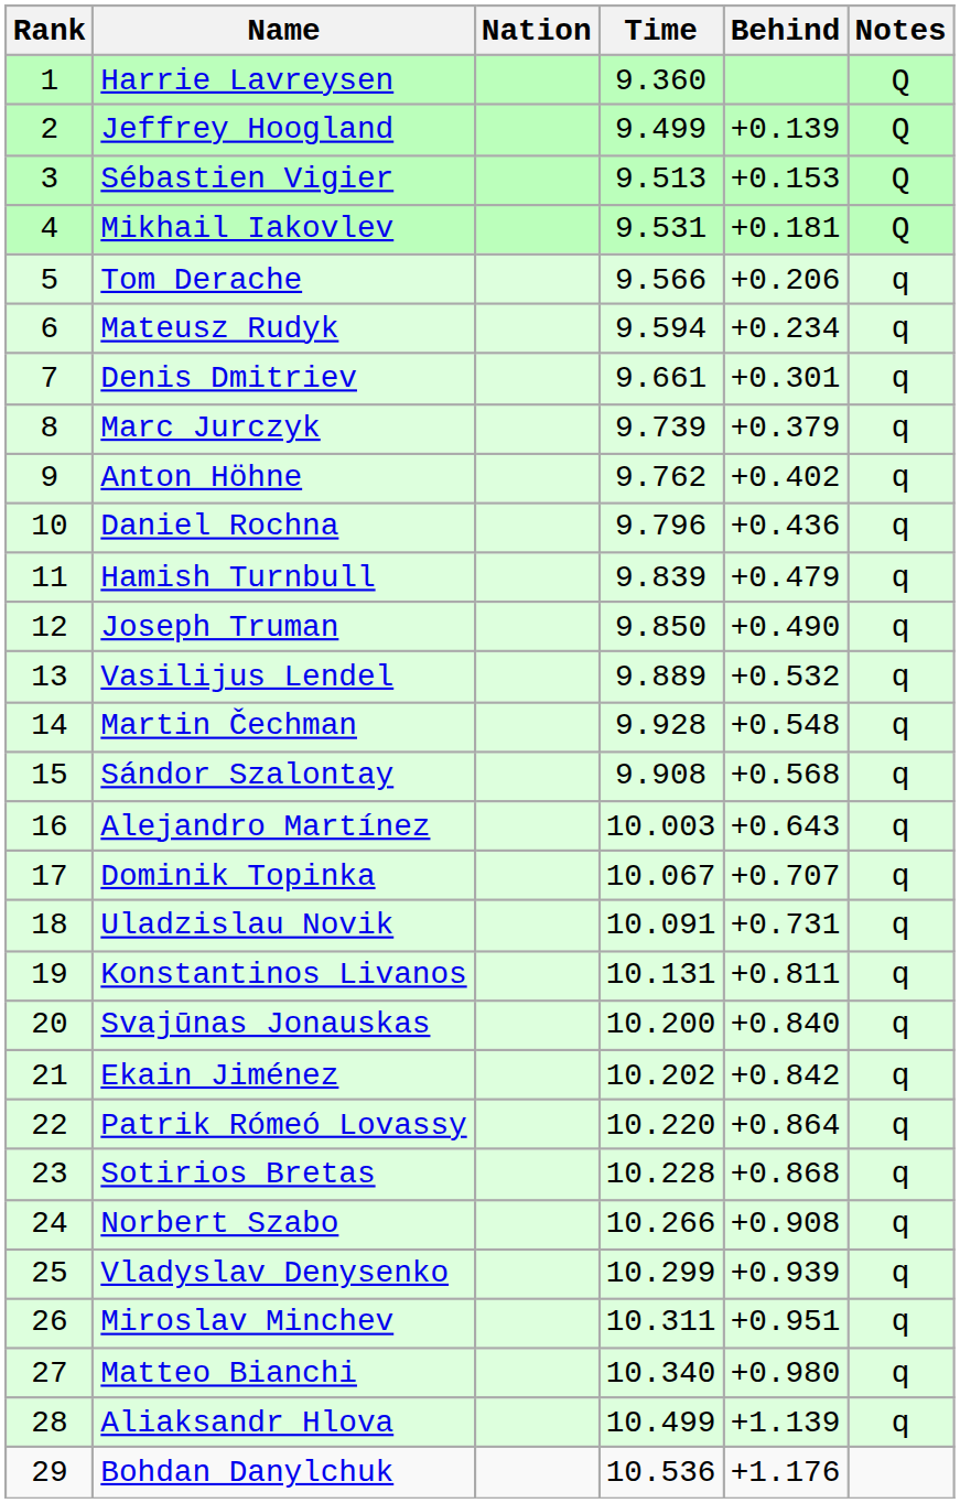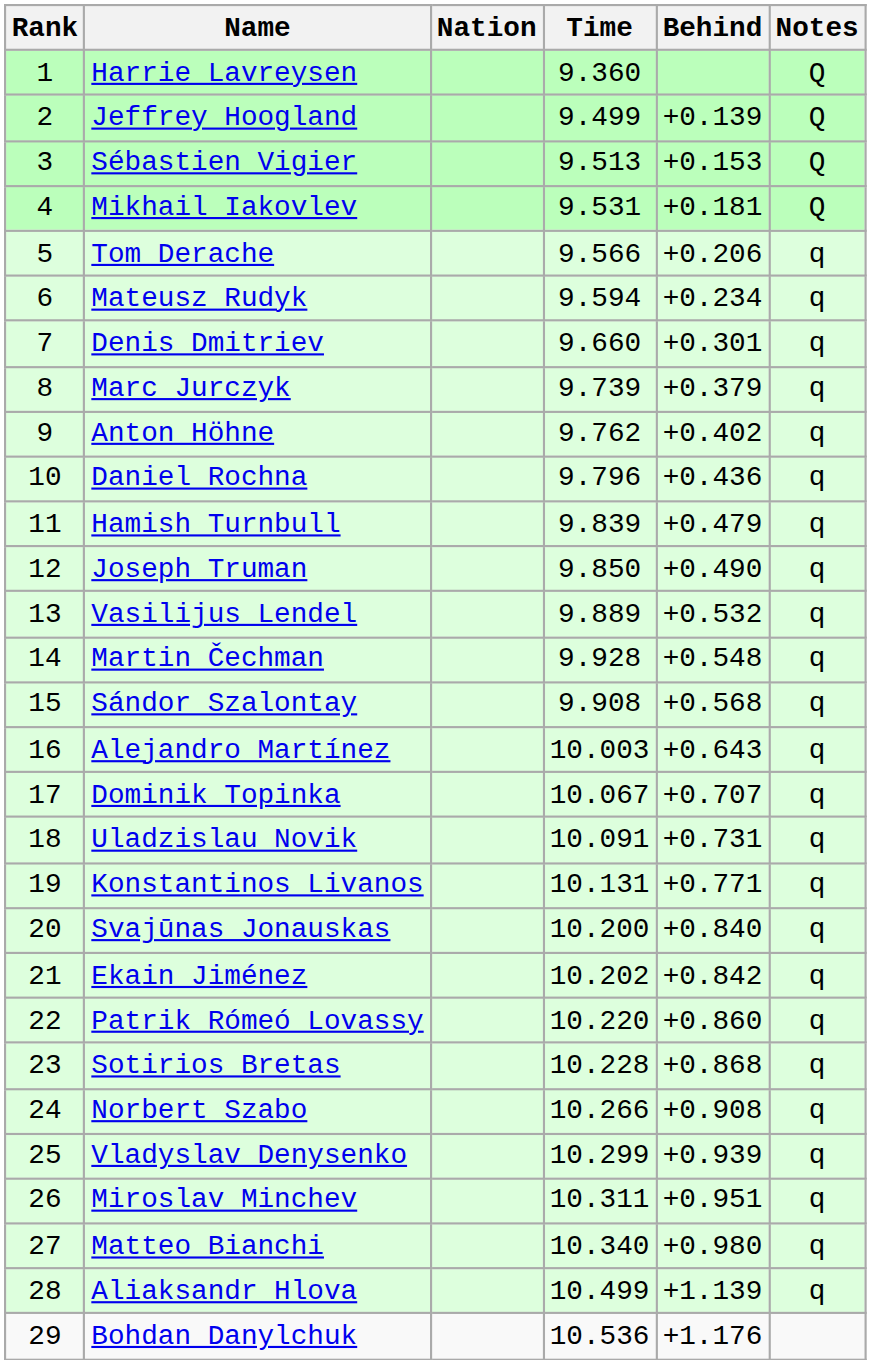Denis Dmitriev | Time: 9.661 -> 9.660
Konstantinos Livanos | Behind: +0.811 -> +0.771
Patrik Rómeó Lovassy | Behind: +0.864 -> +0.860
